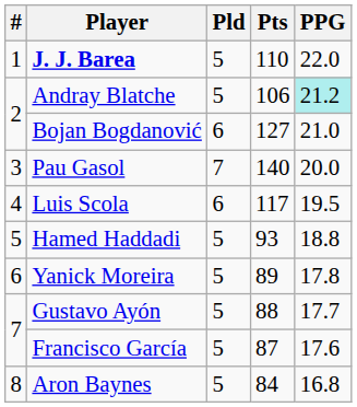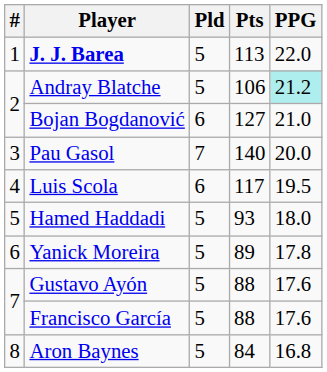J. J. Barea | Pts: 110 -> 113
Hamed Haddadi | PPG: 18.8 -> 18.0
Gustavo Ayón | PPG: 17.7 -> 17.6
Francisco García | Pts: 87 -> 88
